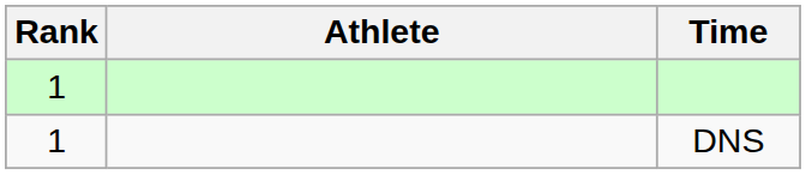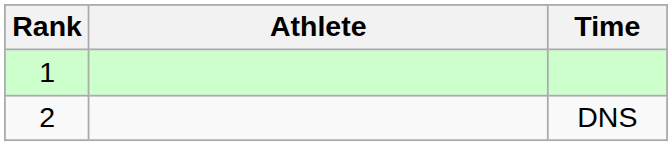DNS | Rank: 1 -> 2
